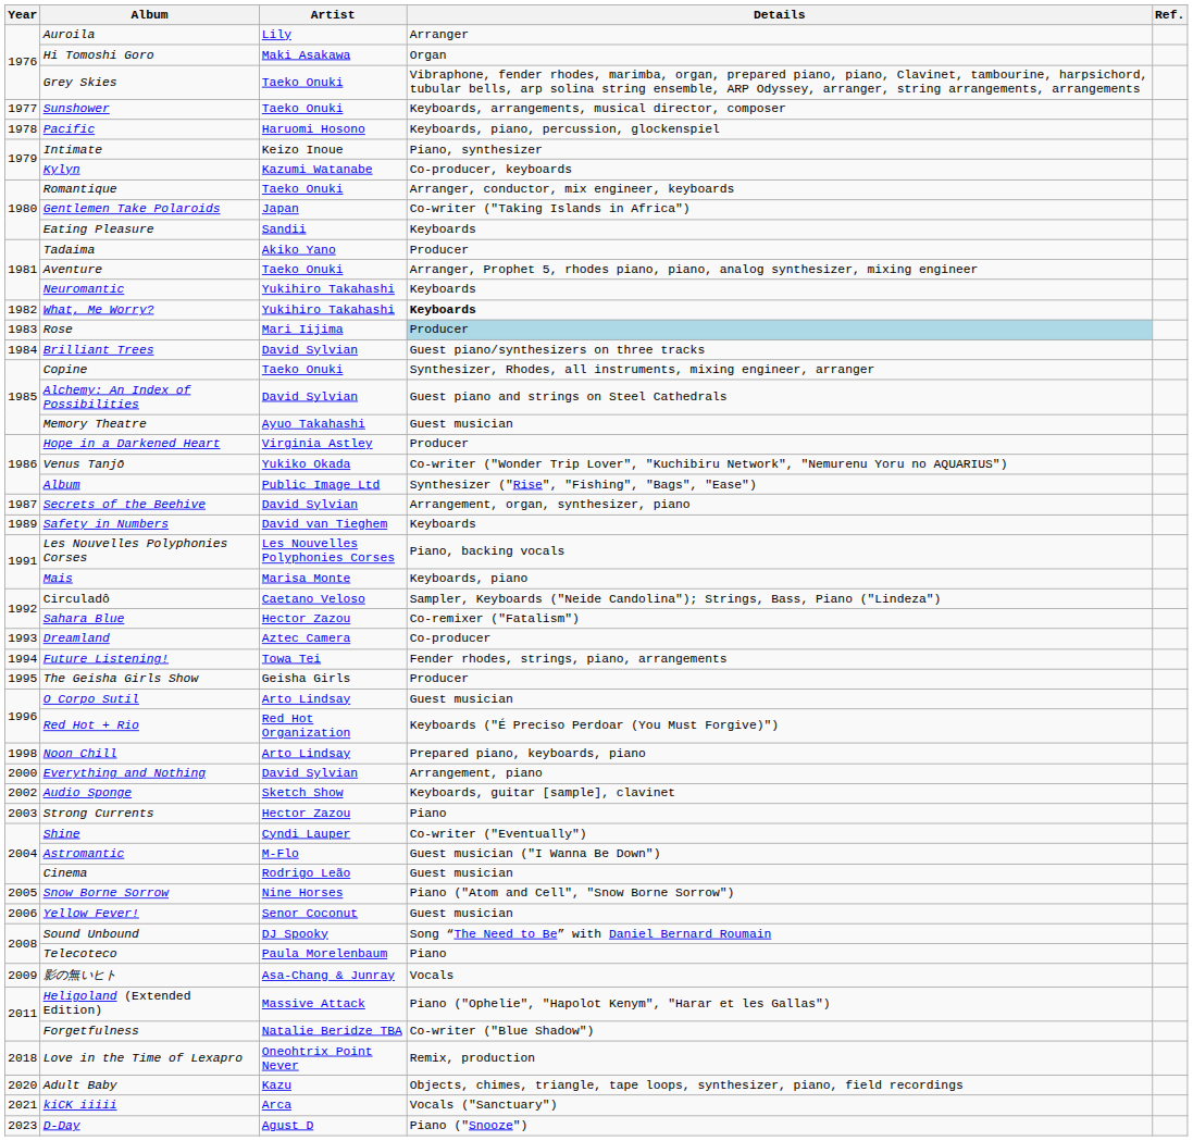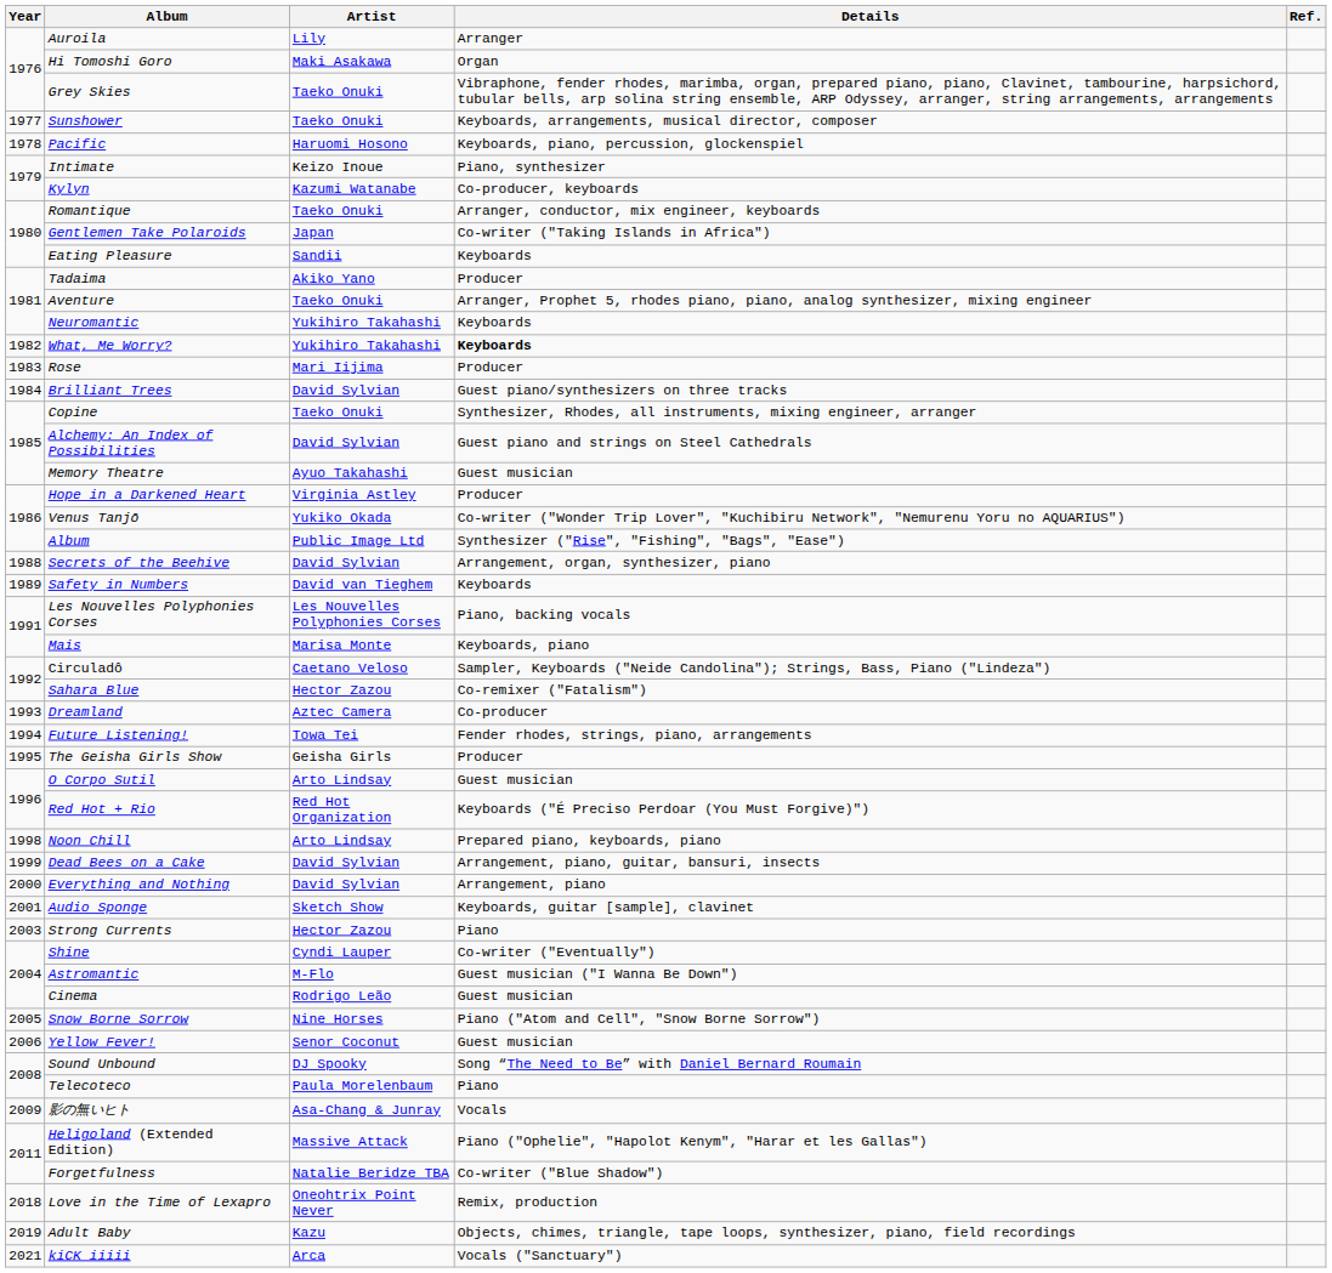Rose | Details: lightblue background -> no background
Secrets of the Beehive | Year: 1987 -> 1988
+ row: 1999 | Dead Bees on a Cake | David Sylvian | Arrangement, piano, guitar, bansuri, insects
Audio Sponge | Year: 2002 -> 2001
Adult Baby | Year: 2020 -> 2019
- row: 2023 | D-Day | Agust D | Piano ("Snooze")
